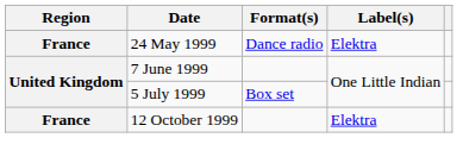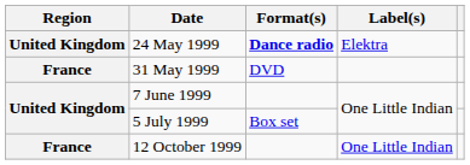24 May 1999 | Region: France -> United Kingdom
24 May 1999 | Format(s): normal -> bold
+ row: France | 31 May 1999 | DVD
12 October 1999 | Label(s): Elektra -> One Little Indian
